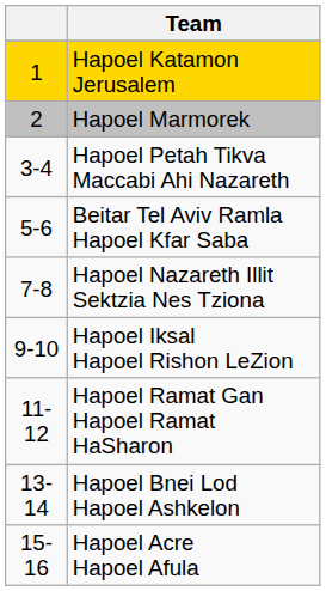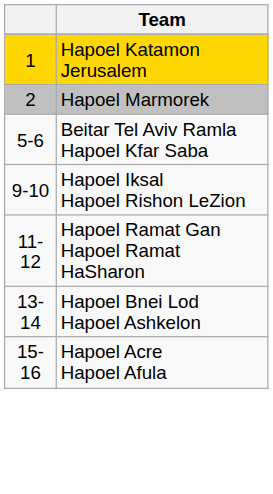- row: 3-4 | Hapoel Petah Tikva Maccabi Ahi Nazareth
- row: 7-8 | Hapoel Nazareth Illit Sektzia Nes Tziona
